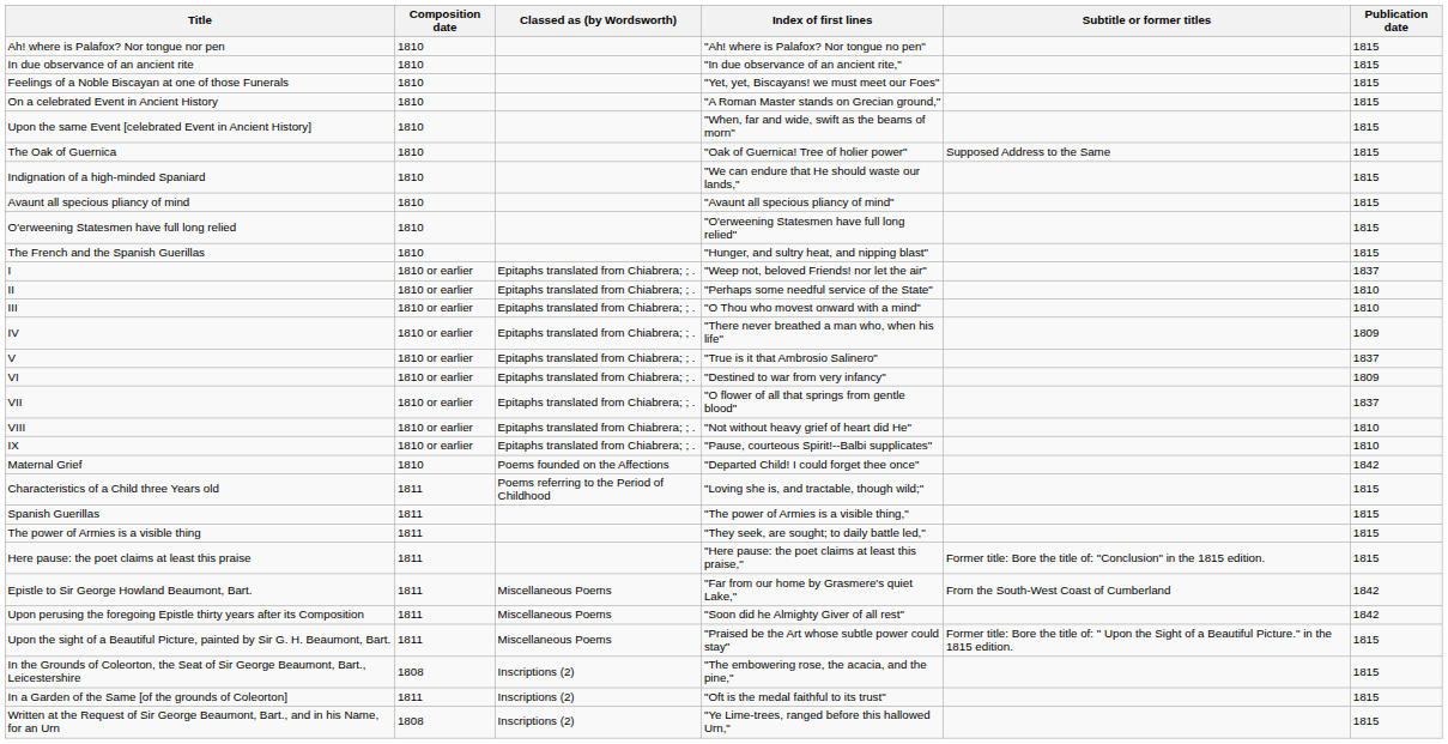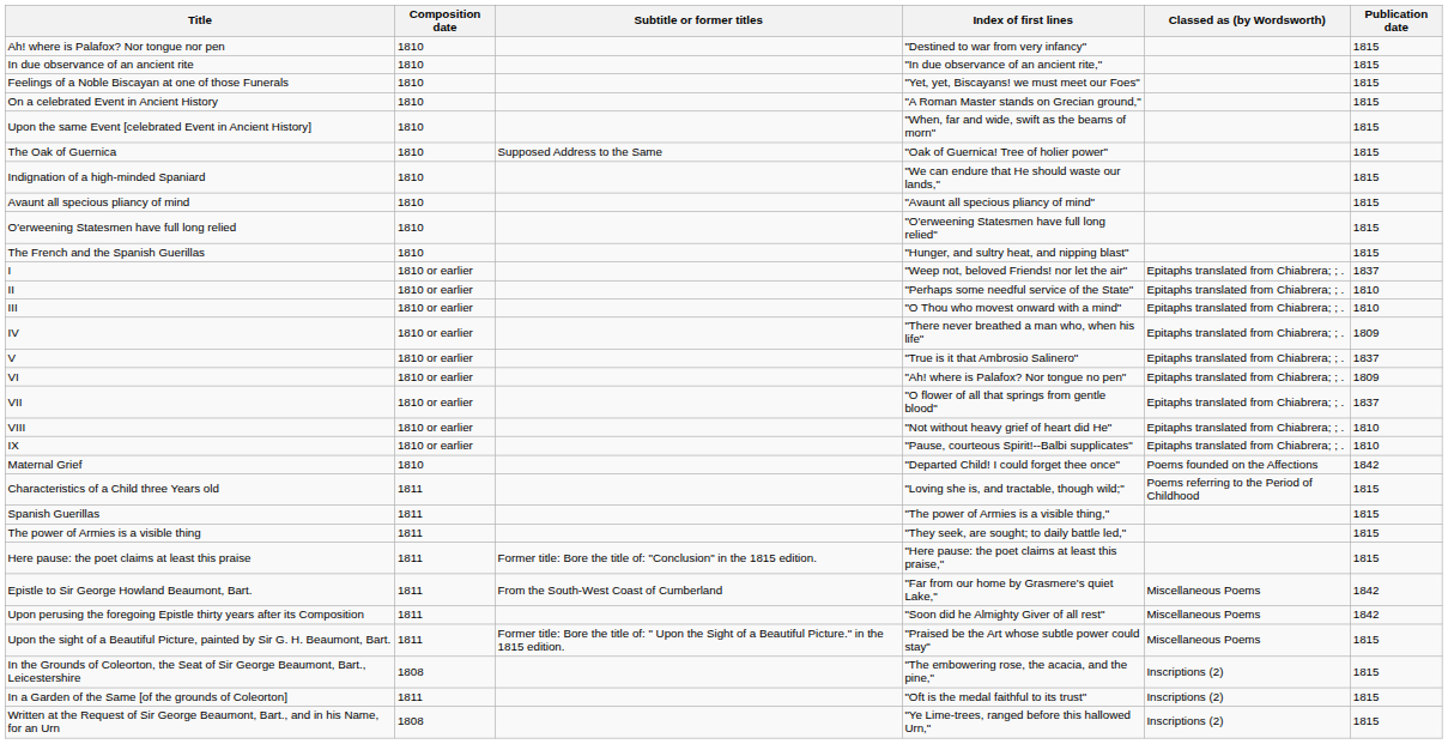columns swapped: Subtitle or former titles <-> Classed as (by Wordsworth)
Ah! where is Palafox? Nor tongue nor pen | Index of first lines: "Ah! where is Palafox? Nor tongue no pen" -> "Destined to war from very infancy"
VI | Index of first lines: "Destined to war from very infancy" -> "Ah! where is Palafox? Nor tongue no pen"
